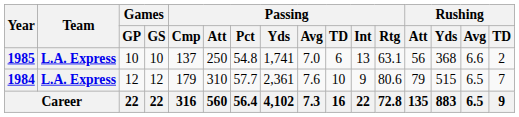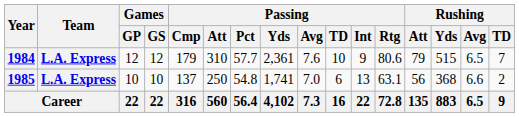rows swapped: 1984 <-> 1985
